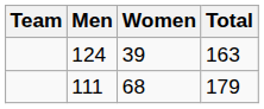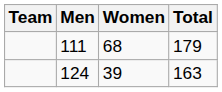rows swapped: 111 <-> 124
